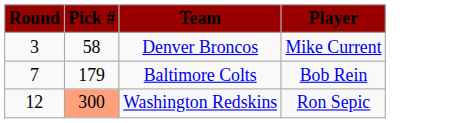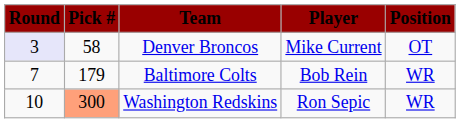+ column: Position | OT | WR | WR
Denver Broncos | Round: no background -> lavender background
Washington Redskins | Round: 12 -> 10
